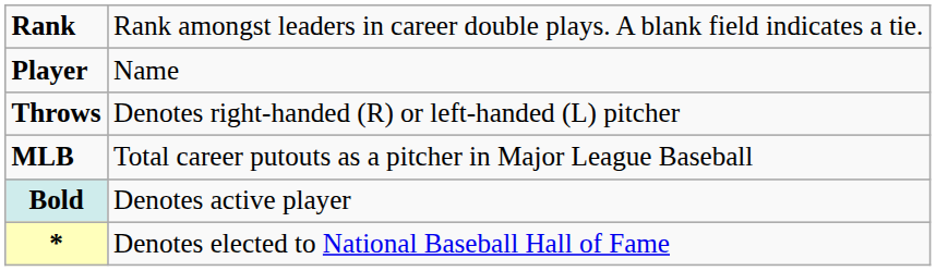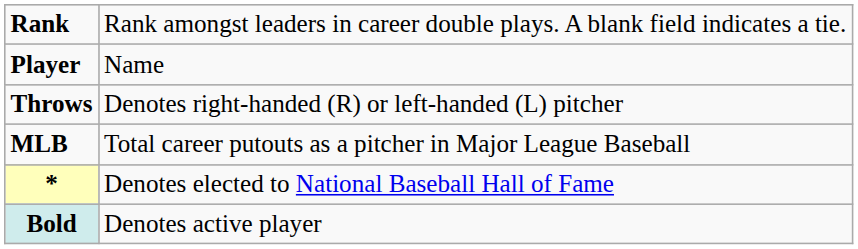rows swapped: * <-> Bold
